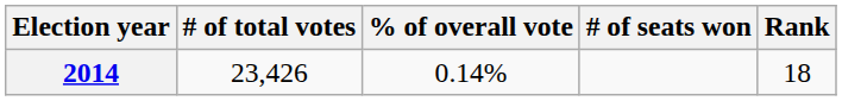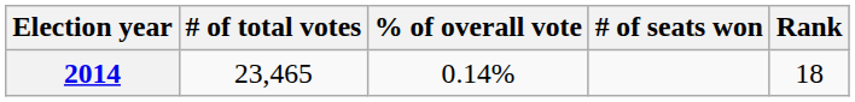2014 | # of total votes: 23,426 -> 23,465
